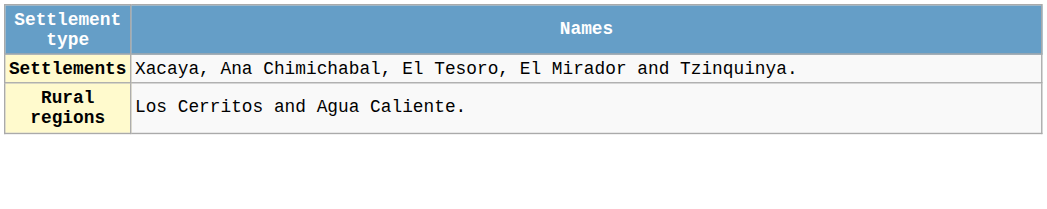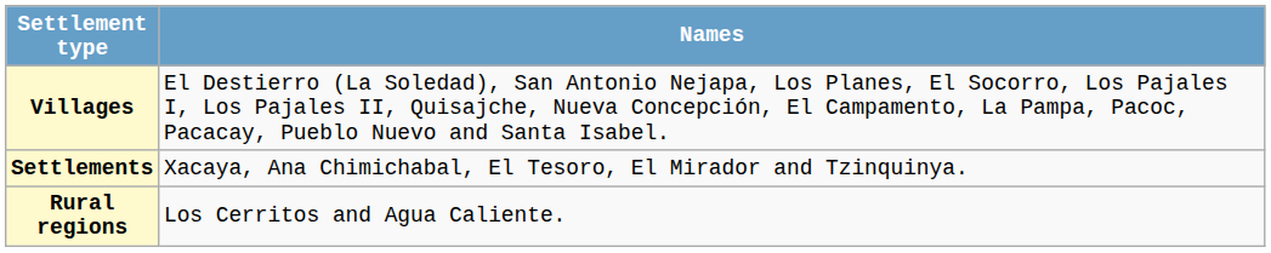+ row: Villages | El Destierro (La Soledad), San Antonio Nejapa, Los Planes, El Socorro, Los Pajales I, Los Pajales II, Quisajche, Nueva Concepción, El Campamento, La Pampa, Pacoc, Pacacay, Pueblo Nuevo and Santa Isabel.
